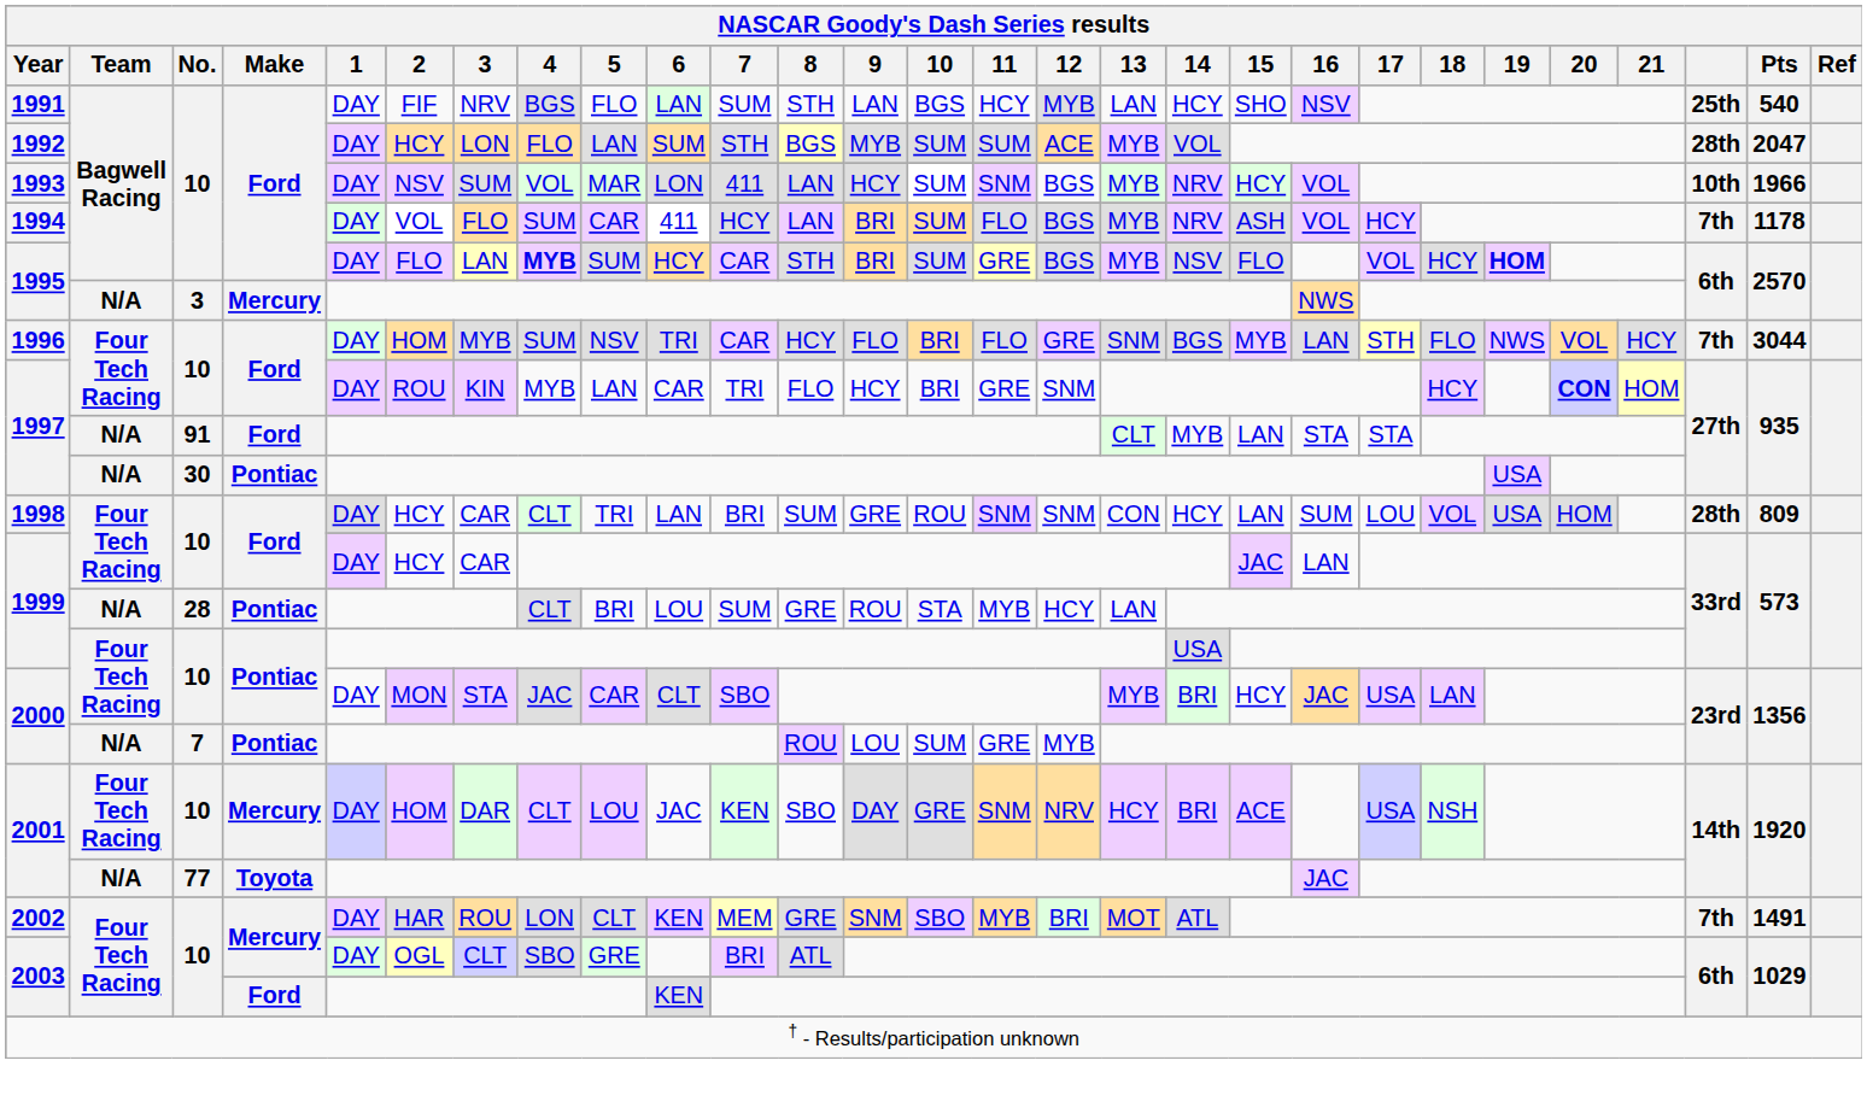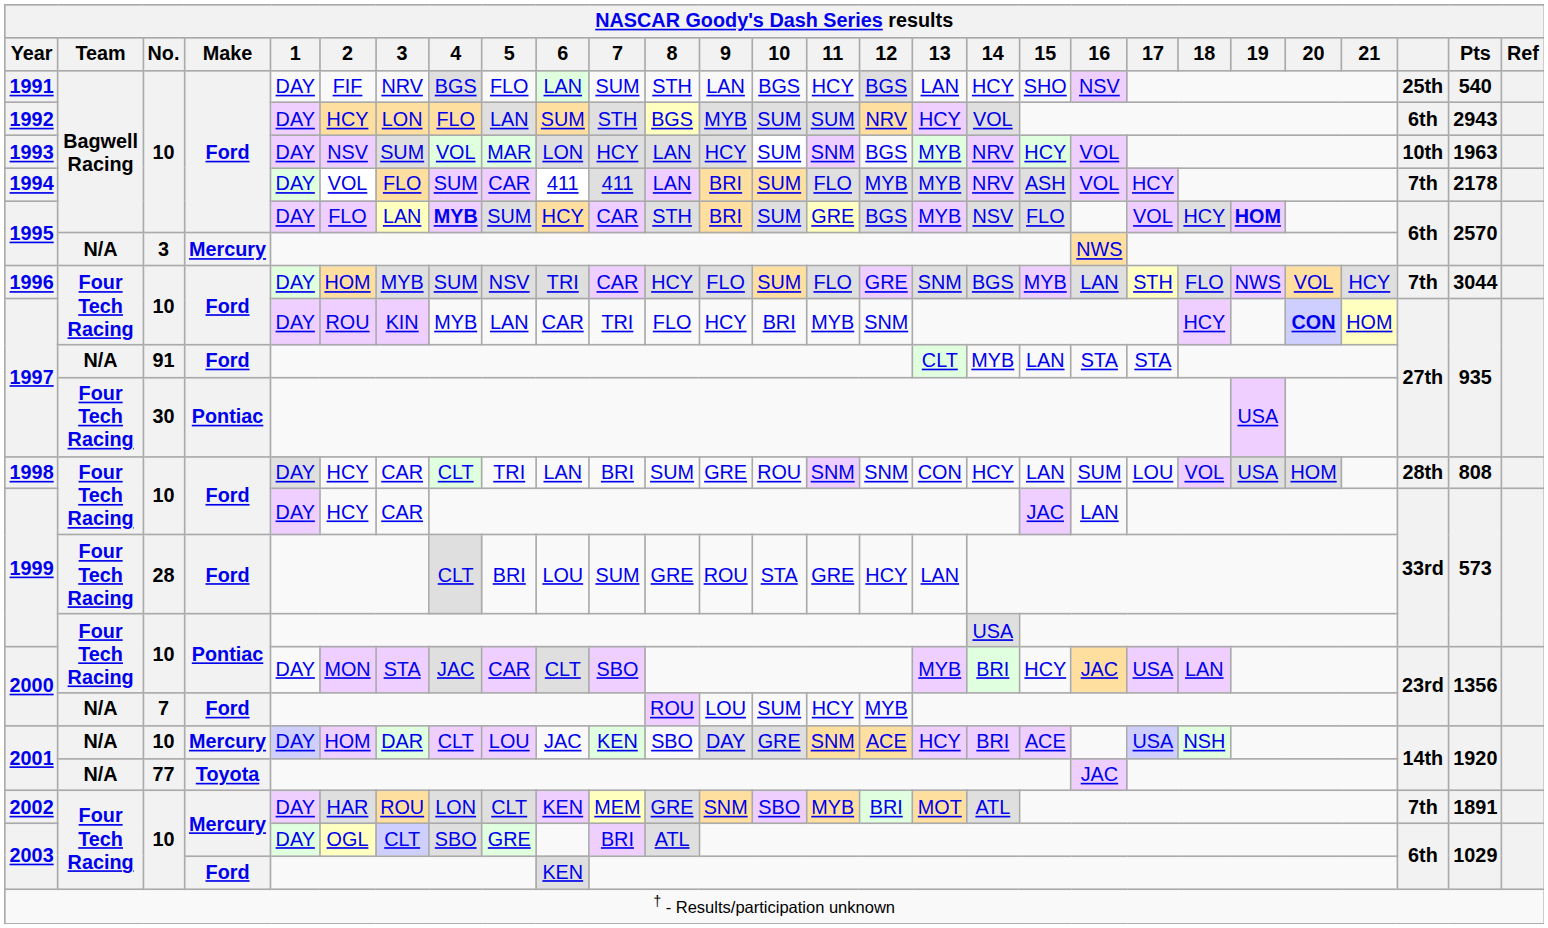1991 | 12: MYB -> BGS
1992 | 12: ACE -> NRV
1992 | 13: MYB -> HCY
1992 | column 26: 28th -> 6th
1992 | Pts: 2047 -> 2943
1993 | 7: 411 -> HCY
1993 | Pts: 1966 -> 1963
1994 | 7: HCY -> 411
1994 | 12: BGS -> MYB
1994 | Pts: 1178 -> 2178
1996 | 10: BRI -> SUM
1997 / 10 | 11: GRE -> MYB
1997 / 30 | Team: N/A -> Four Tech Racing
1998 | Pts: 809 -> 808
1999 / 28 | Team: N/A -> Four Tech Racing
1999 / 28 | Make: Pontiac -> Ford
1999 / 28 | 11: MYB -> GRE
2000 / 7 | Make: Pontiac -> Ford
2000 / 7 | 11: GRE -> HCY
2001 / 10 | Team: Four Tech Racing -> N/A
2001 / 10 | 12: NRV -> ACE
2002 | Pts: 1491 -> 1891
